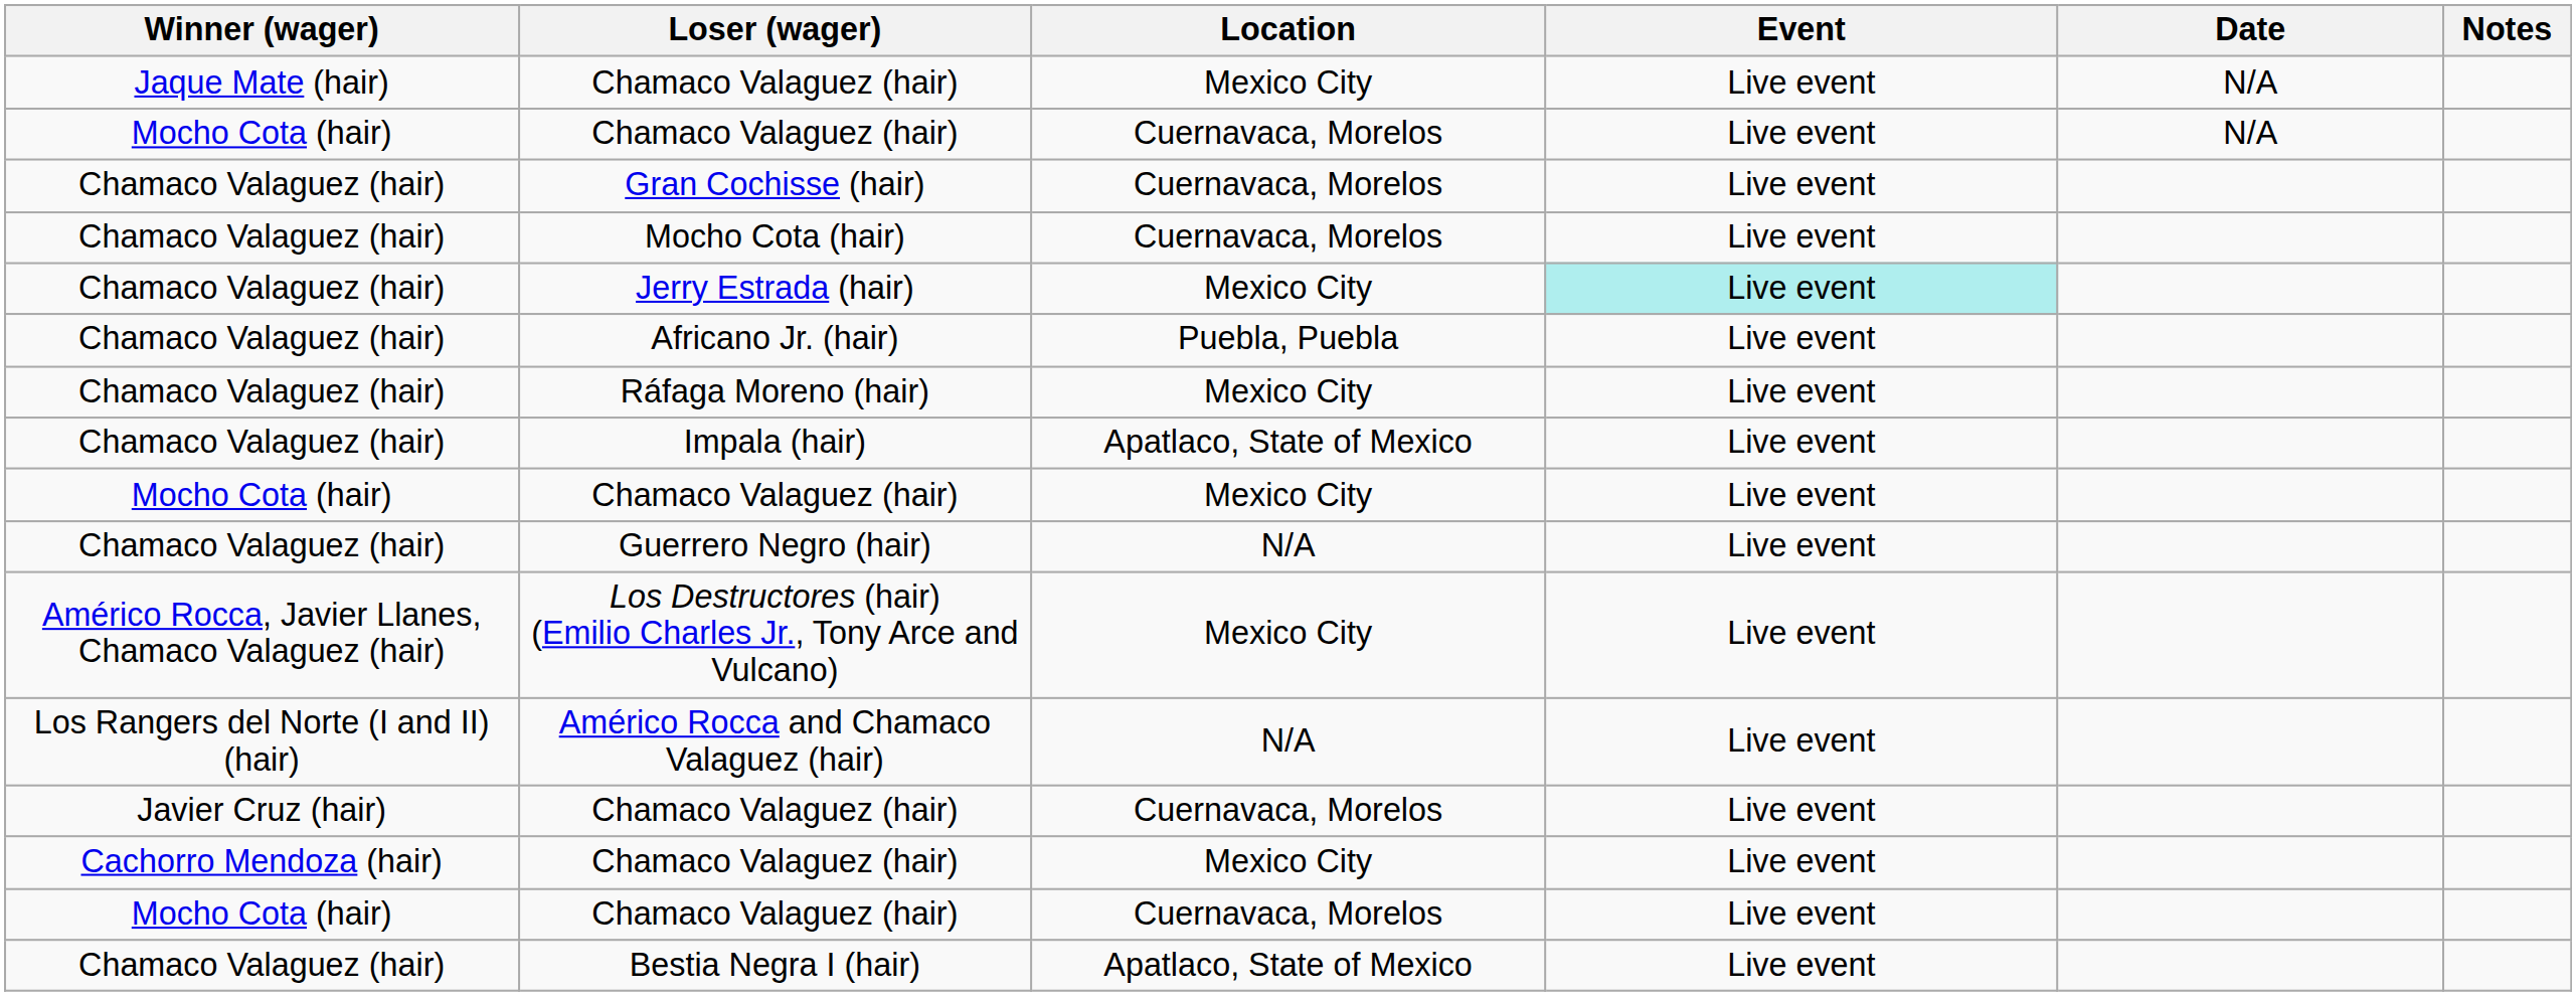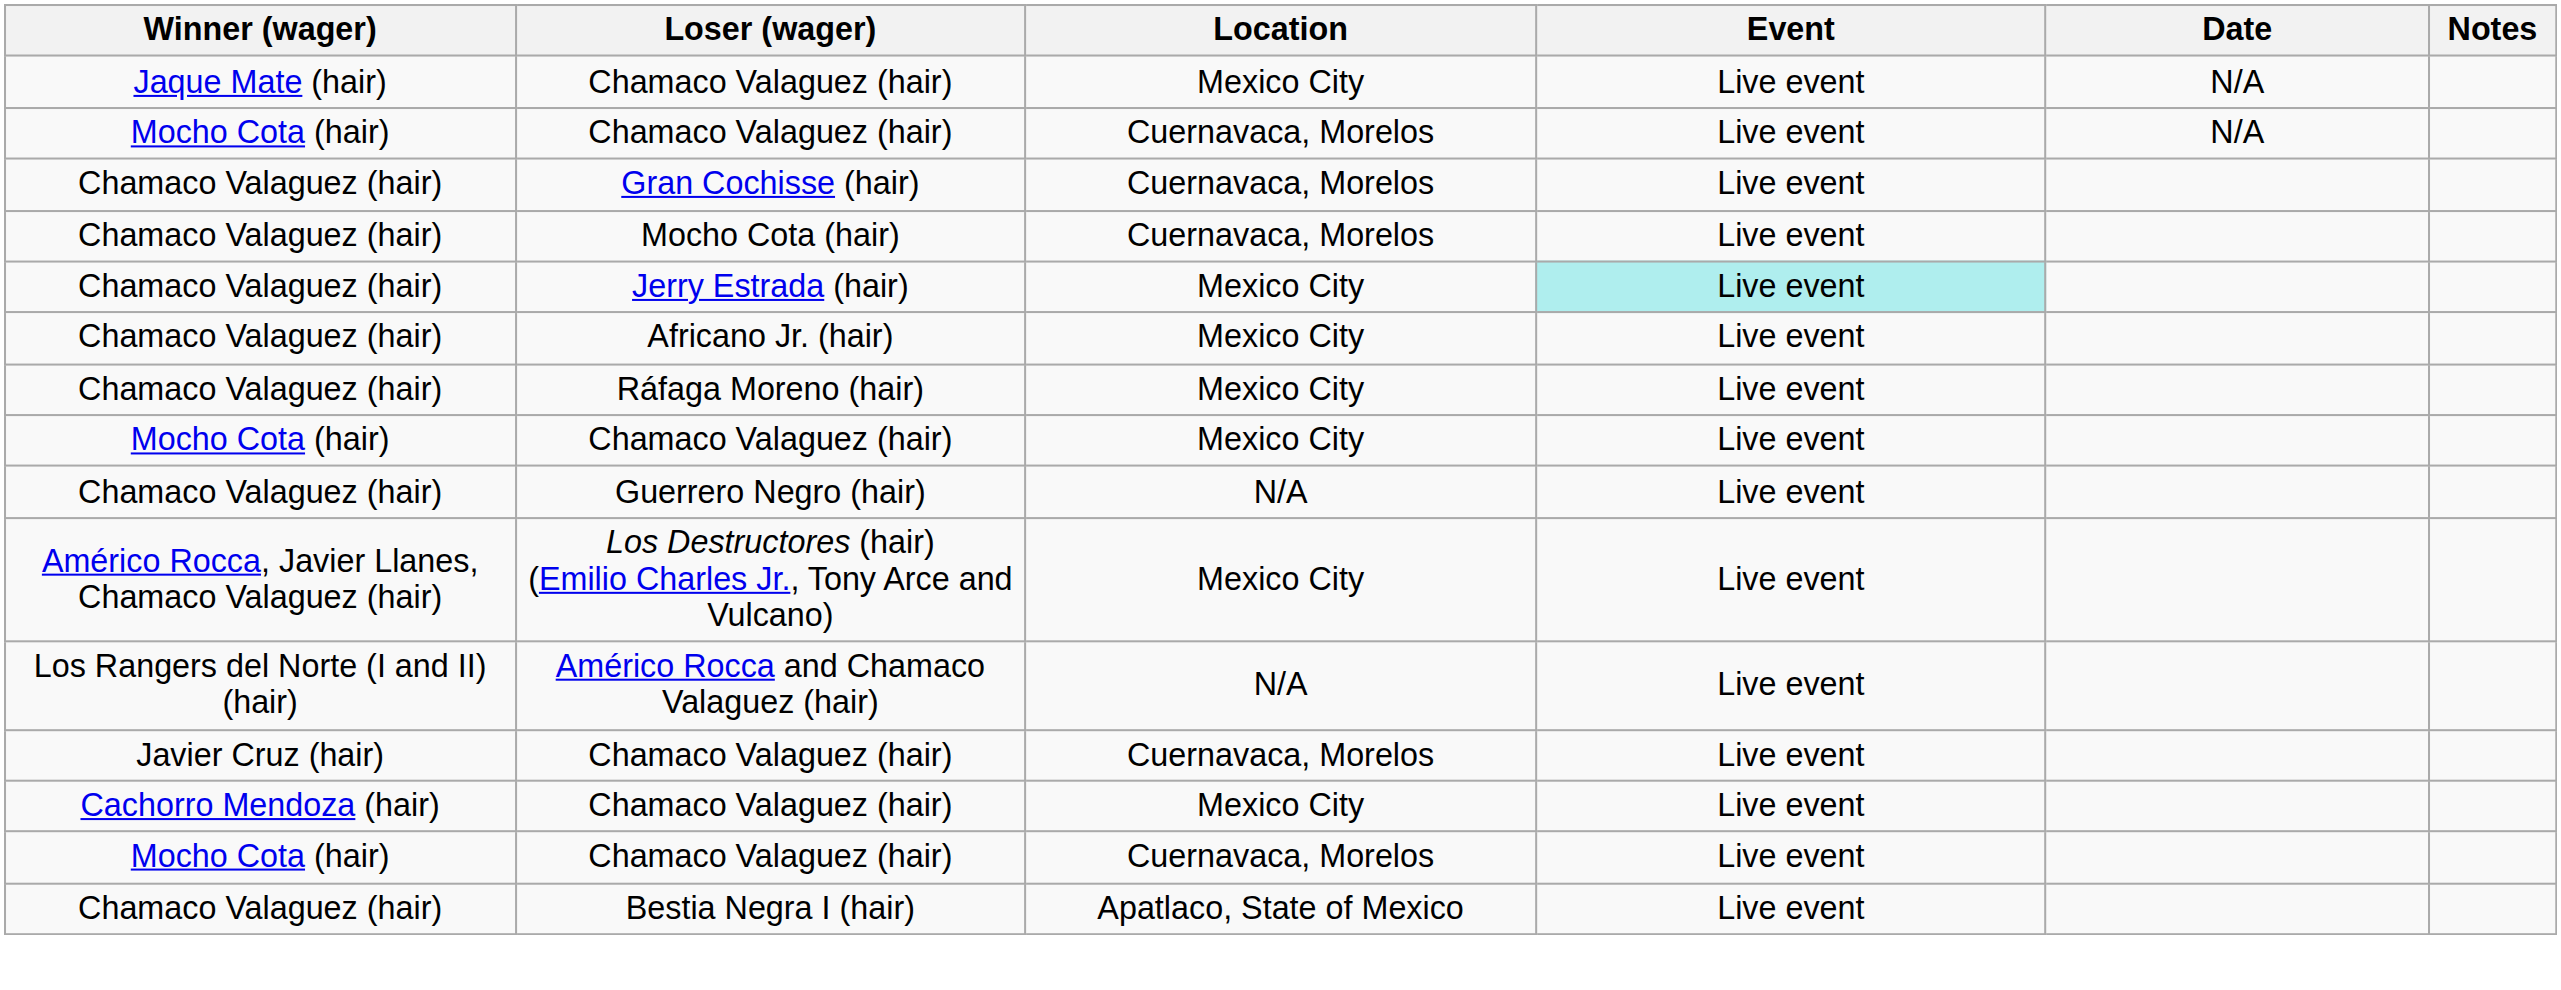Africano Jr. (hair) | Location: Puebla, Puebla -> Mexico City
- row: Chamaco Valaguez (hair) | Impala (hair) | Apatlaco, State of Mexico | Live event
